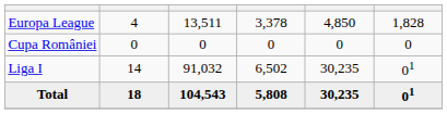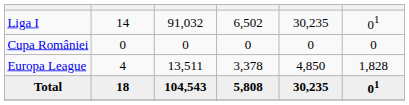rows swapped: Liga I <-> Europa League
